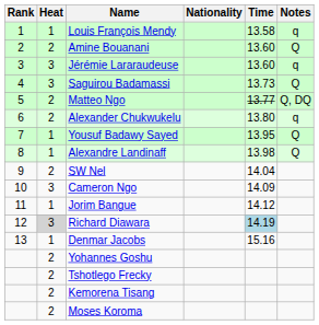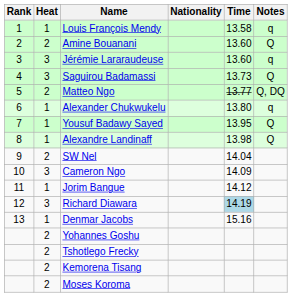Alexander Chukwukelu | Heat: 2 -> 1
Richard Diawara | Heat: lightgrey background -> no background
